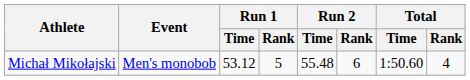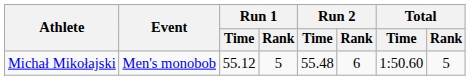Michał Mikołajski | Run 1 / Time: 53.12 -> 55.12
Michał Mikołajski | Total / Rank: 4 -> 5
